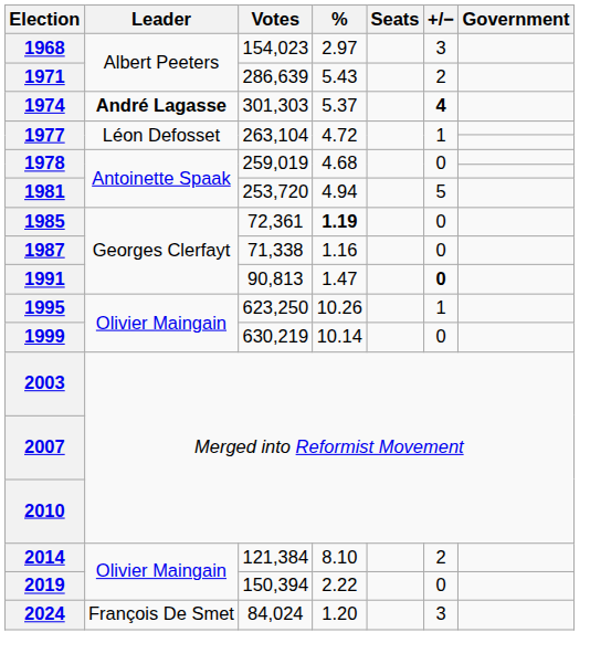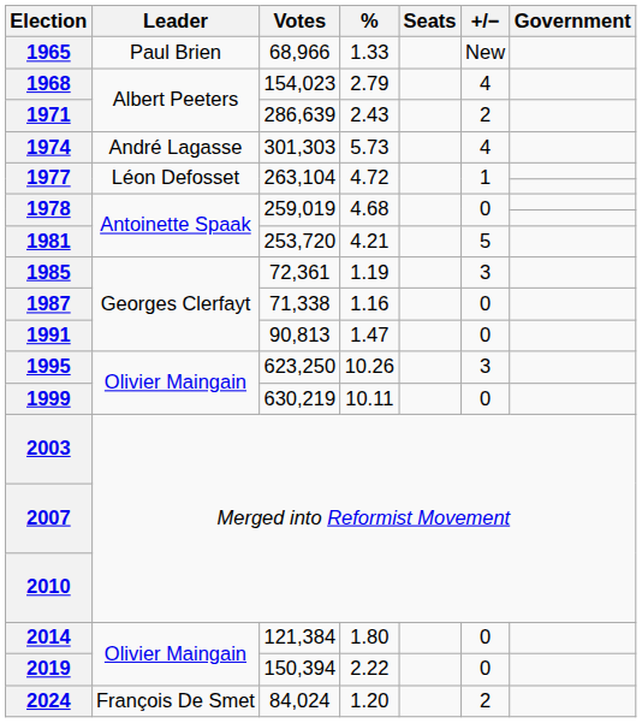+ row: 1965 | Paul Brien | 68,966 | 1.33 | New
1968 | %: 2.97 -> 2.79
1968 | +/−: 3 -> 4
1971 | %: 5.43 -> 2.43
1974 | Leader: bold -> normal
1974 | %: 5.37 -> 5.73
1974 | +/−: bold -> normal
1981 | %: 4.94 -> 4.21
1985 | %: bold -> normal
1985 | +/−: 0 -> 3
1991 | +/−: bold -> normal
1995 | +/−: 1 -> 3
1999 | %: 10.14 -> 10.11
2014 | %: 8.10 -> 1.80
2014 | +/−: 2 -> 0
2024 | +/−: 3 -> 2
